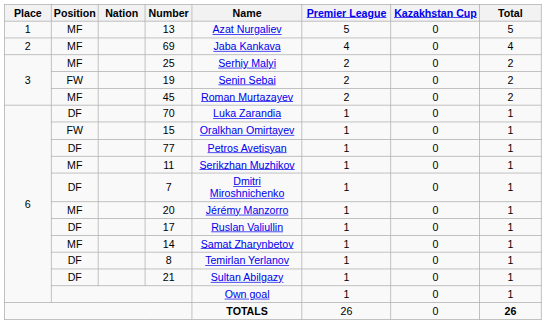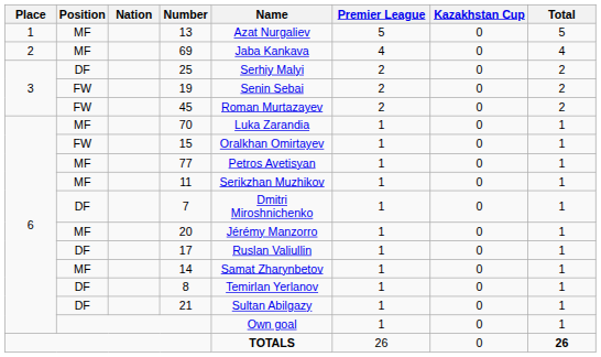25 | Position: MF -> DF
45 | Position: MF -> FW
70 | Position: DF -> MF
77 | Position: DF -> MF
